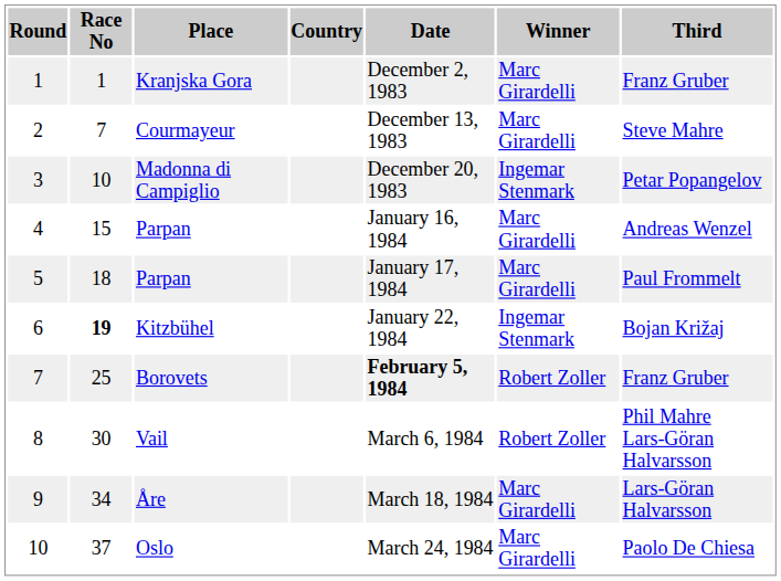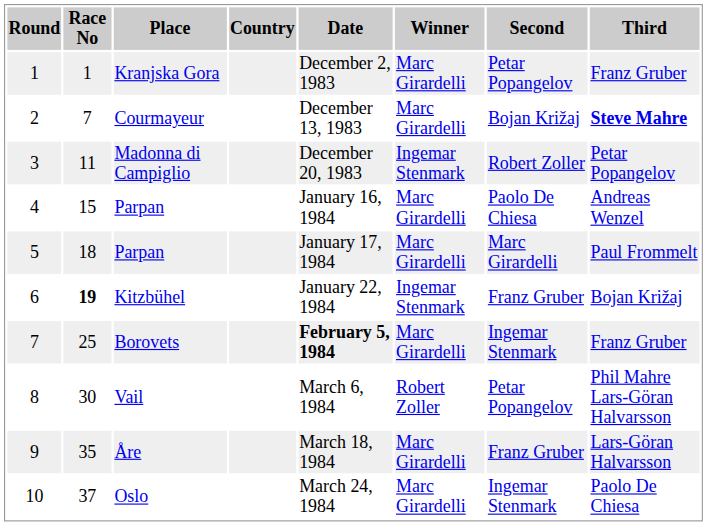+ column: Second | Petar Popangelov | Bojan Križaj | Robert Zoller | Paolo De Chiesa | Marc Girardelli | Franz Gruber | Ingemar Stenmark | Petar Popangelov | Franz Gruber | Ingemar Stenmark
Courmayeur | Third: normal -> bold
Madonna di Campiglio | Race No: 10 -> 11
Borovets | Winner: Robert Zoller -> Marc Girardelli
Åre | Race No: 34 -> 35
